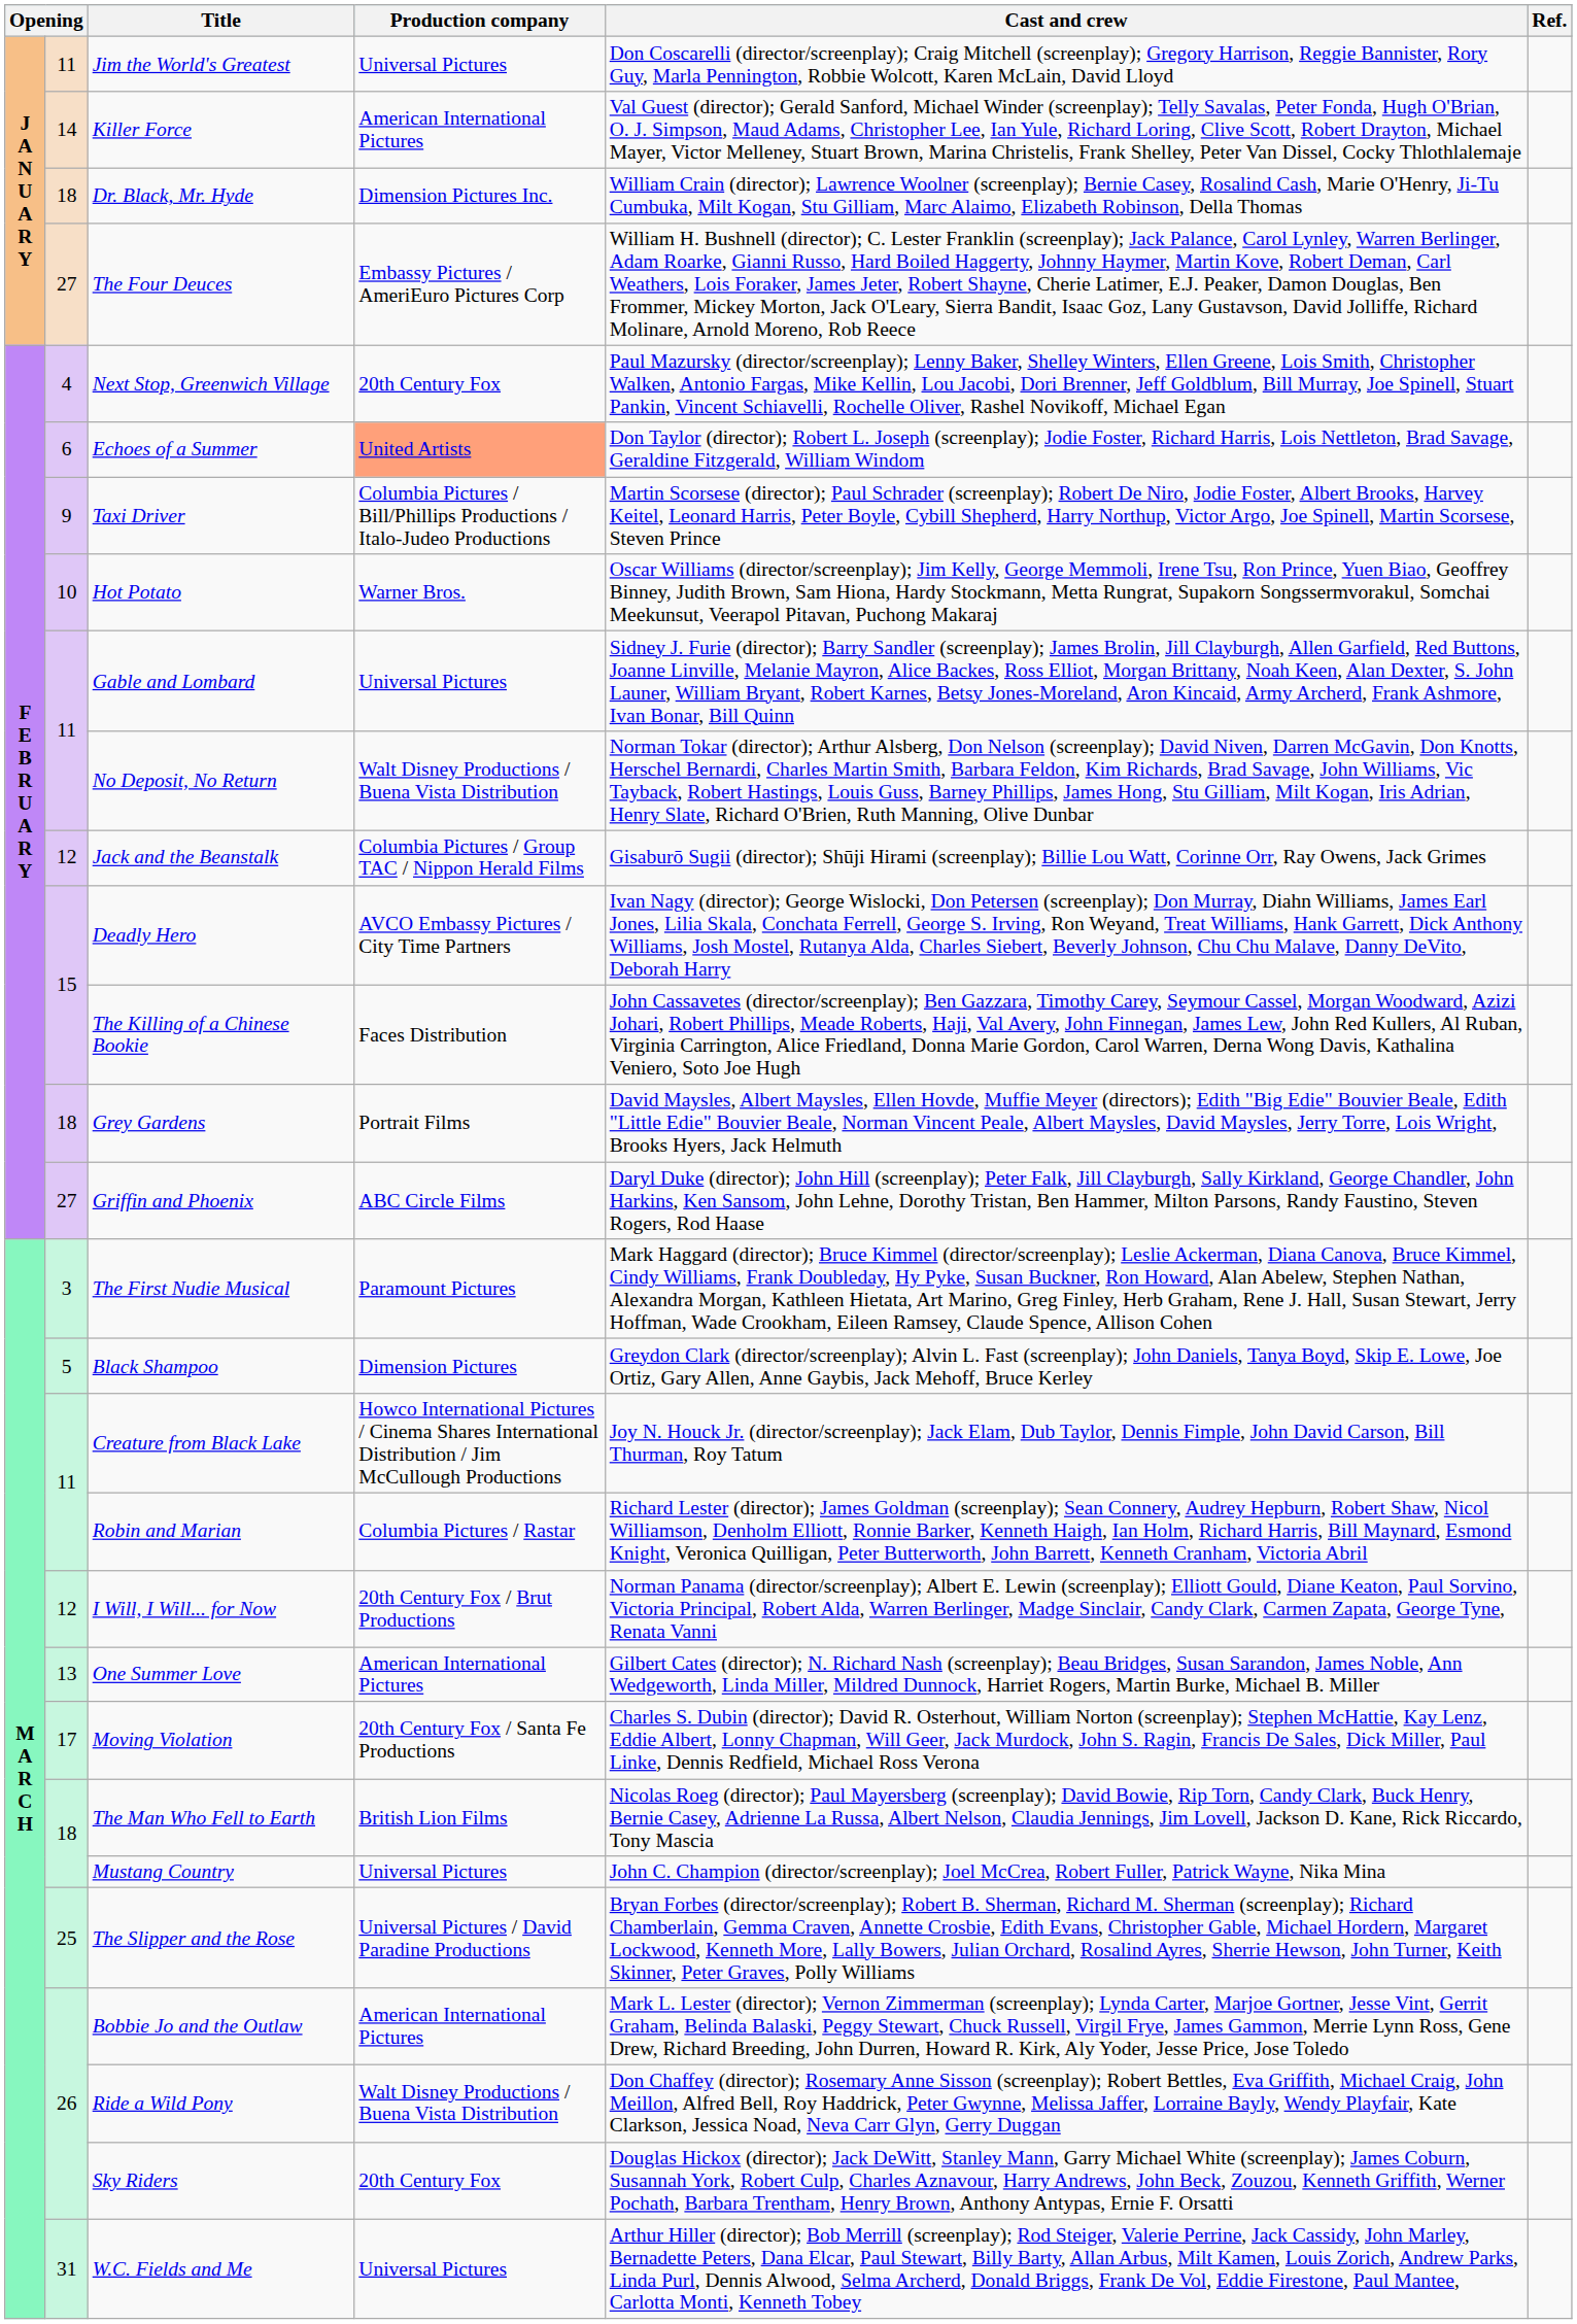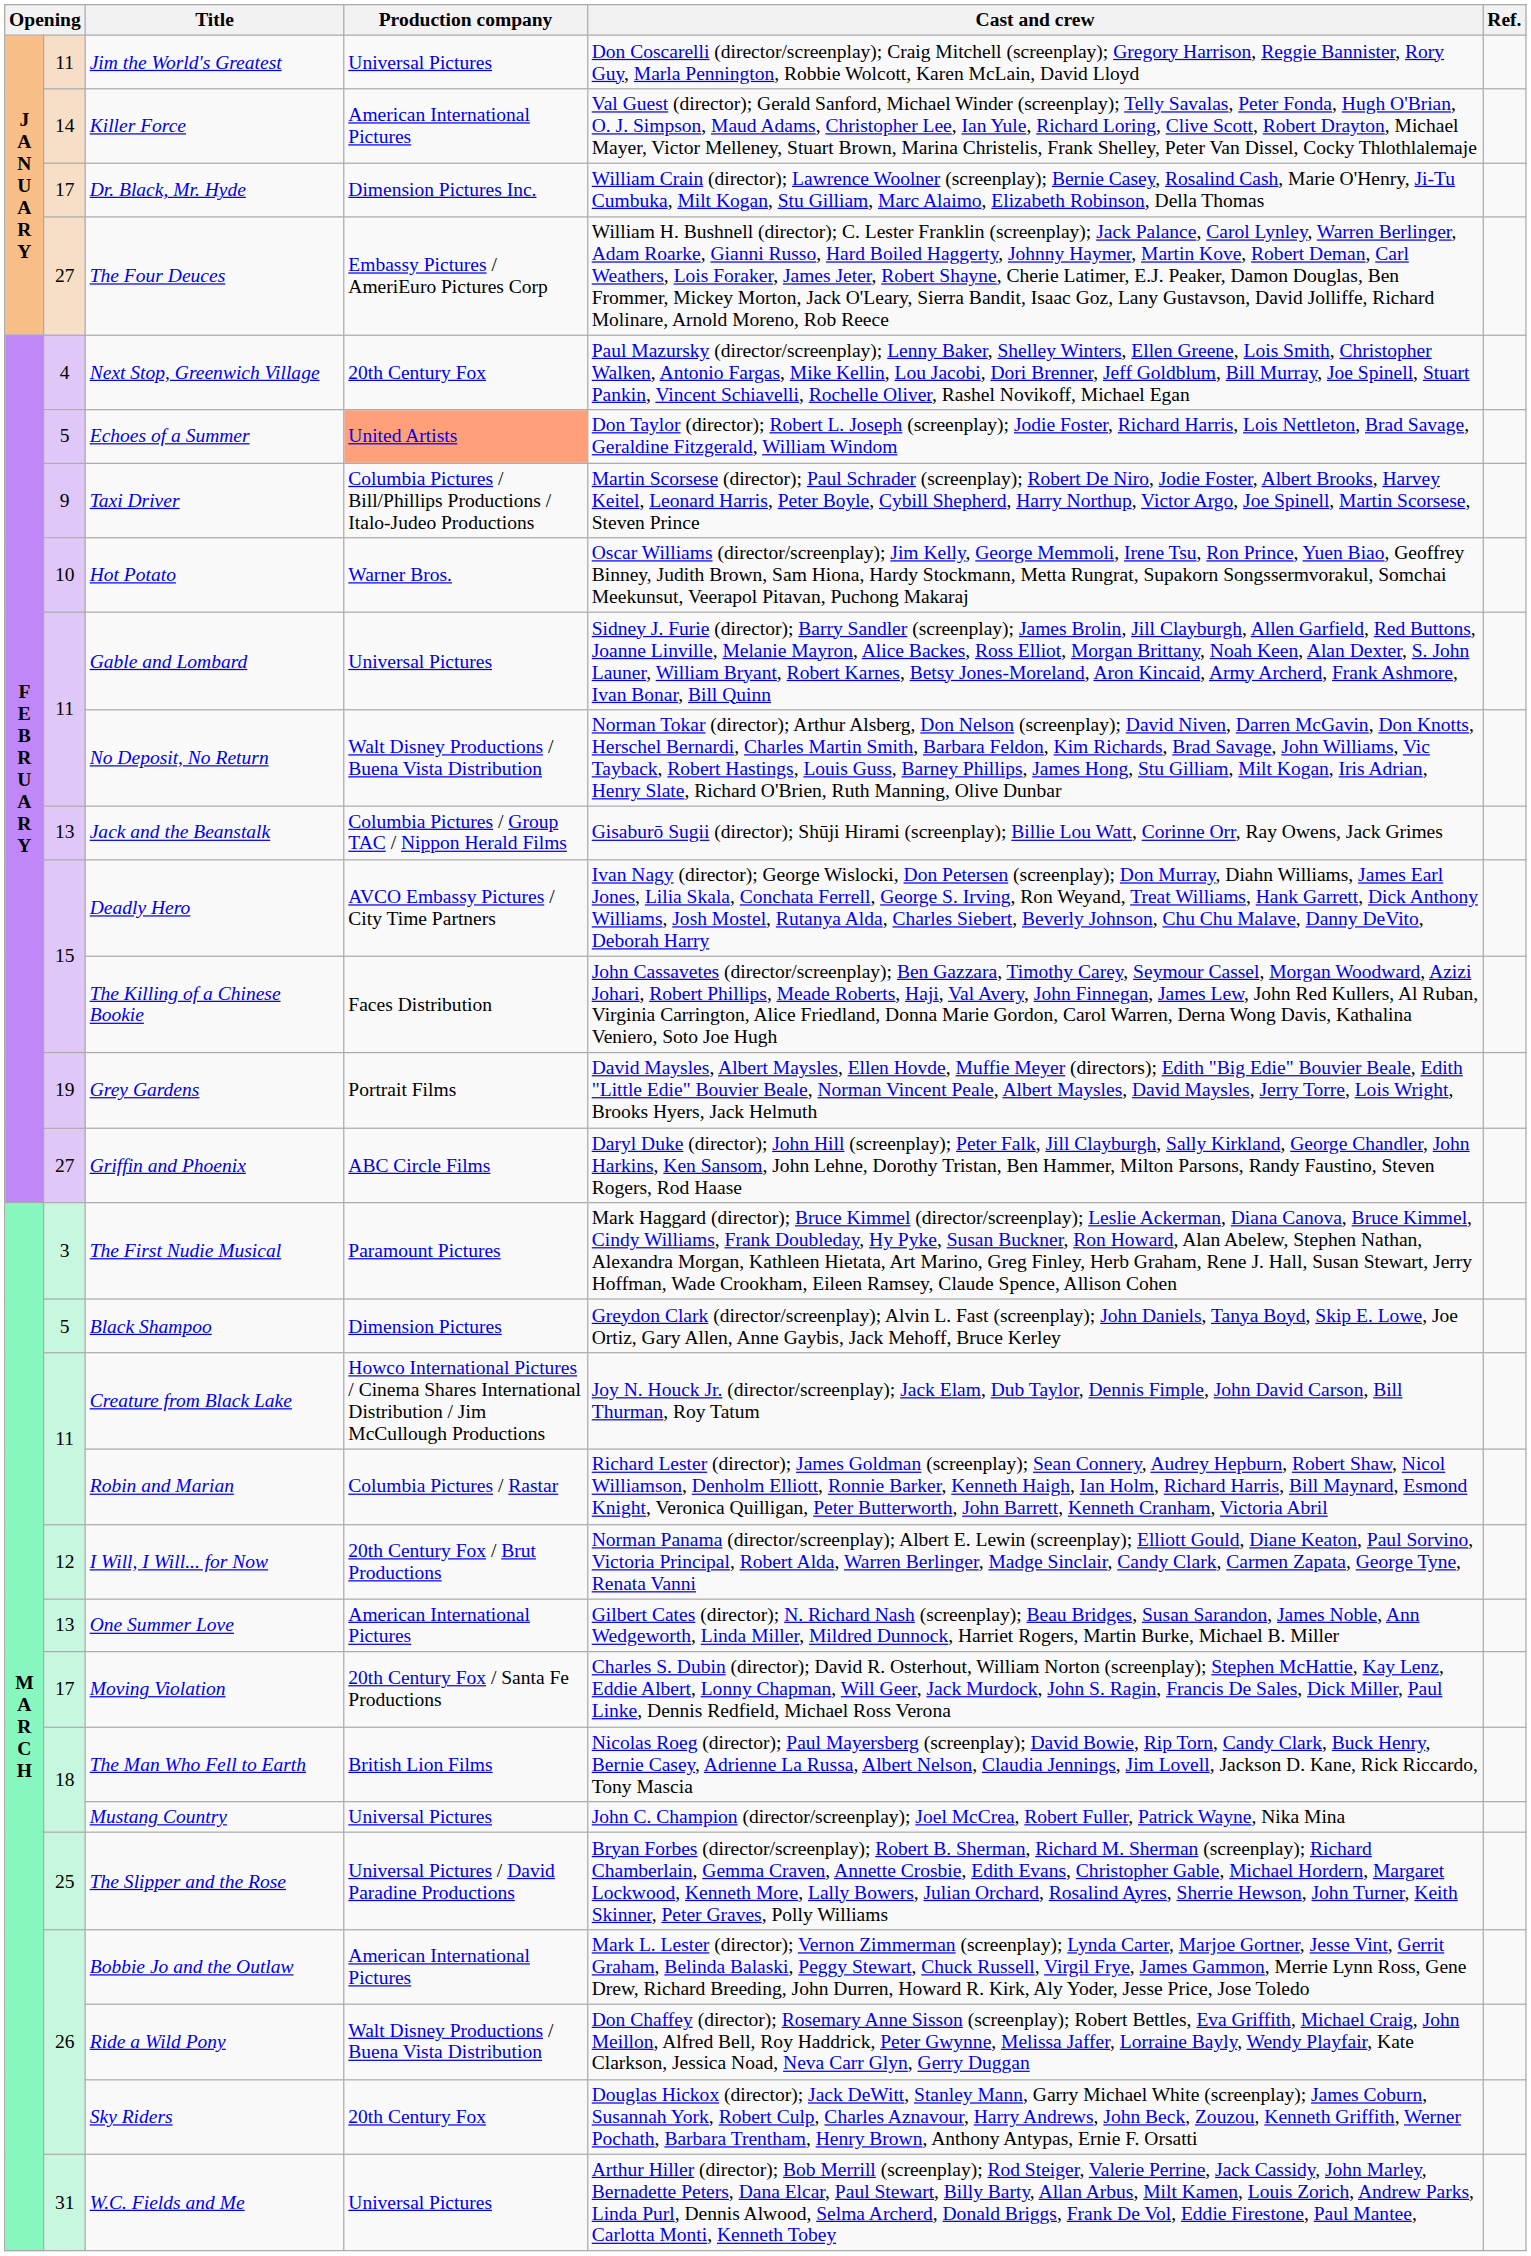Dr. Black, Mr. Hyde | column 2: 18 -> 17
Echoes of a Summer | column 2: 6 -> 5
Jack and the Beanstalk | column 2: 12 -> 13
Grey Gardens | column 2: 18 -> 19
